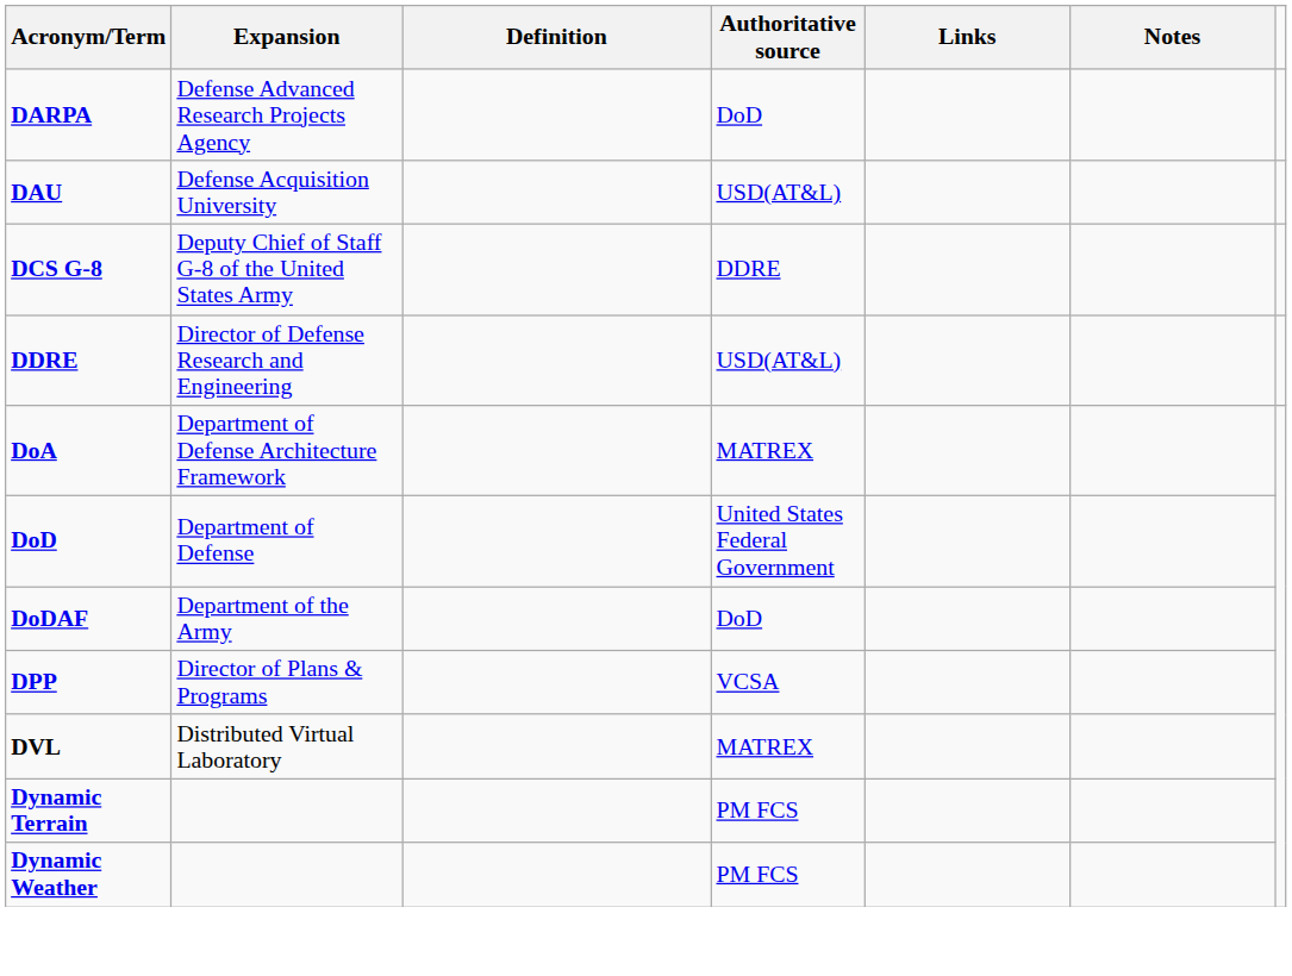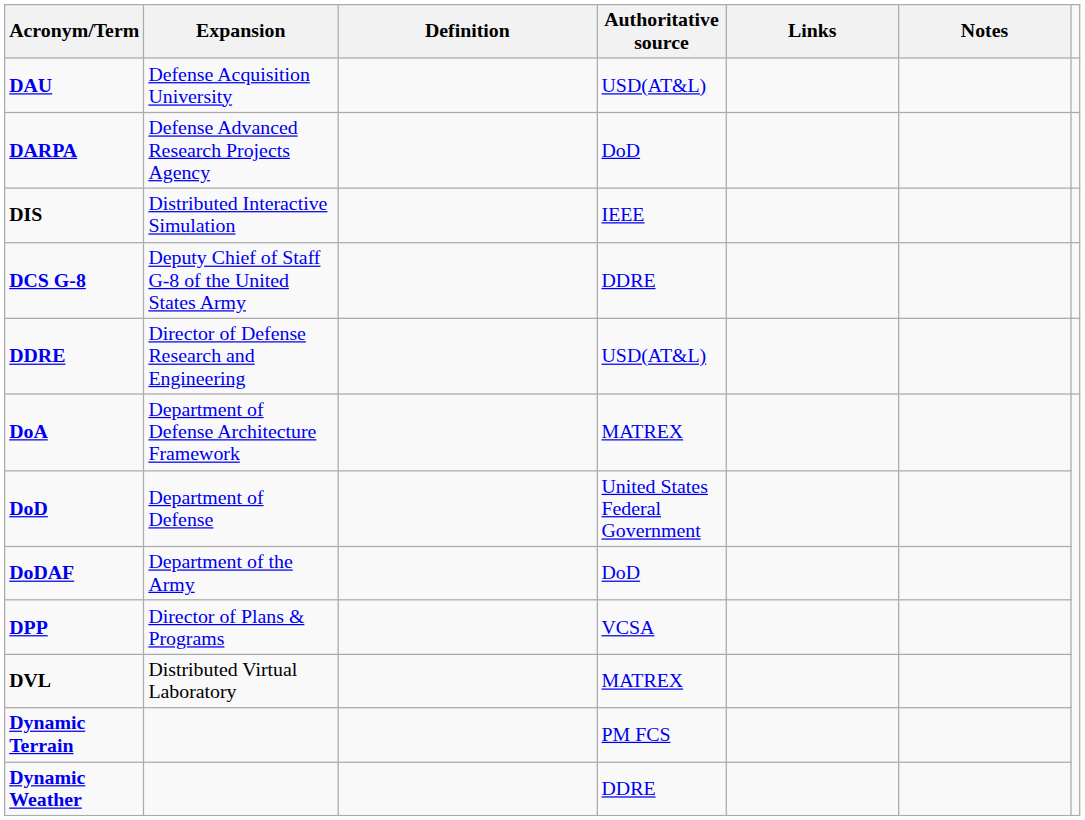rows swapped: DAU <-> DARPA
+ row: DIS | Distributed Interactive Simulation | IEEE
Dynamic Weather | Authoritative source: PM FCS -> DDRE
